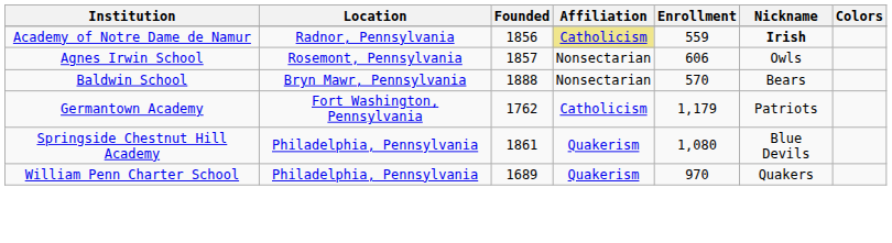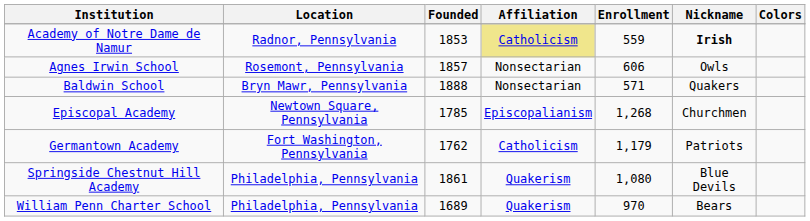Academy of Notre Dame de Namur | Founded: 1856 -> 1853
Baldwin School | Enrollment: 570 -> 571
Baldwin School | Nickname: Bears -> Quakers
+ row: Episcopal Academy | Newtown Square, Pennsylvania | 1785 | Episcopalianism | 1,268 | Churchmen
William Penn Charter School | Nickname: Quakers -> Bears
